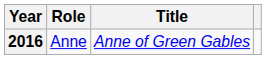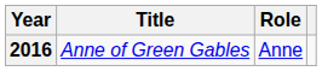columns swapped: Title <-> Role
